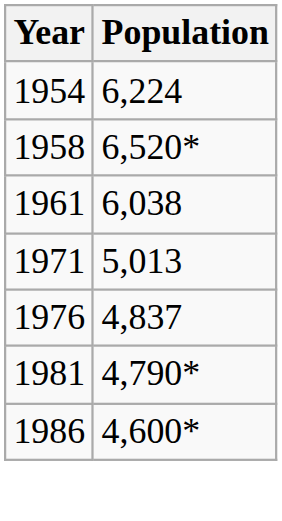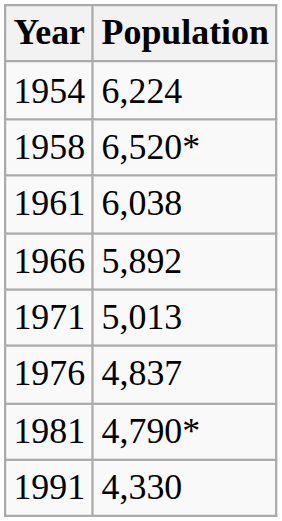+ row: 1966 | 5,892
- row: 1986 | 4,600*
+ row: 1991 | 4,330
